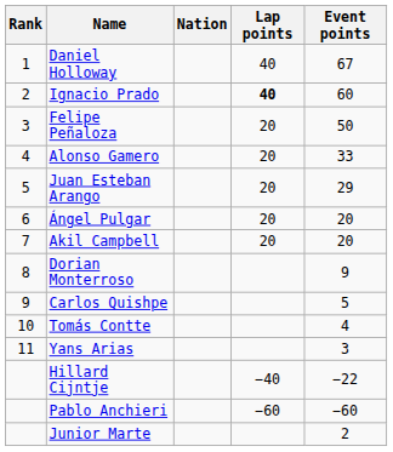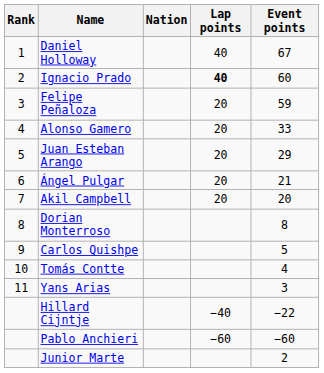Felipe Peñaloza | Event points: 50 -> 59
Ángel Pulgar | Event points: 20 -> 21
Dorian Monterroso | Event points: 9 -> 8
